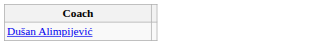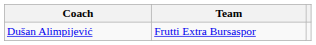+ column: Team | Frutti Extra Bursaspor
